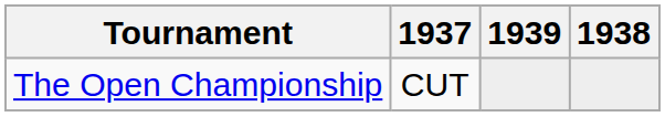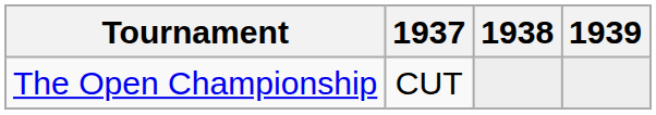columns swapped: 1938 <-> 1939
